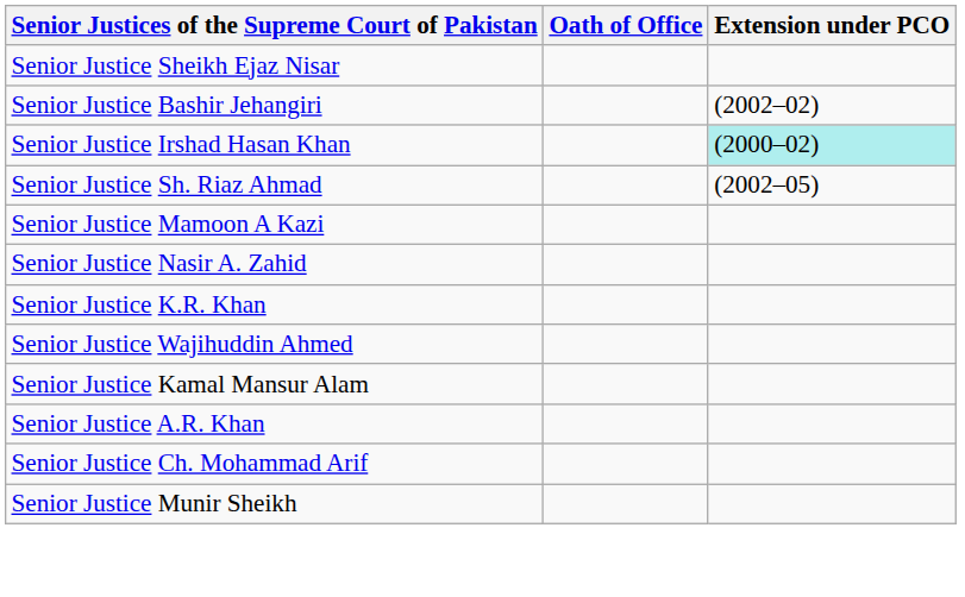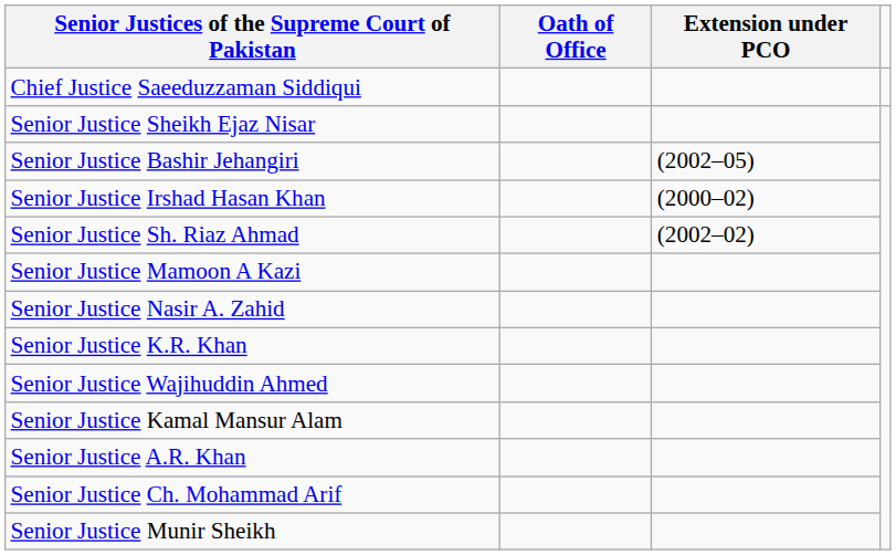+ row: Chief Justice Saeeduzzaman Siddiqui
Senior Justice Bashir Jehangiri | Extension under PCO: (2002–02) -> (2002–05)
Senior Justice Irshad Hasan Khan | Extension under PCO: paleturquoise background -> no background
Senior Justice Sh. Riaz Ahmad | Extension under PCO: (2002–05) -> (2002–02)
